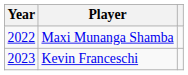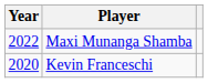Kevin Franceschi | Year: 2023 -> 2020
